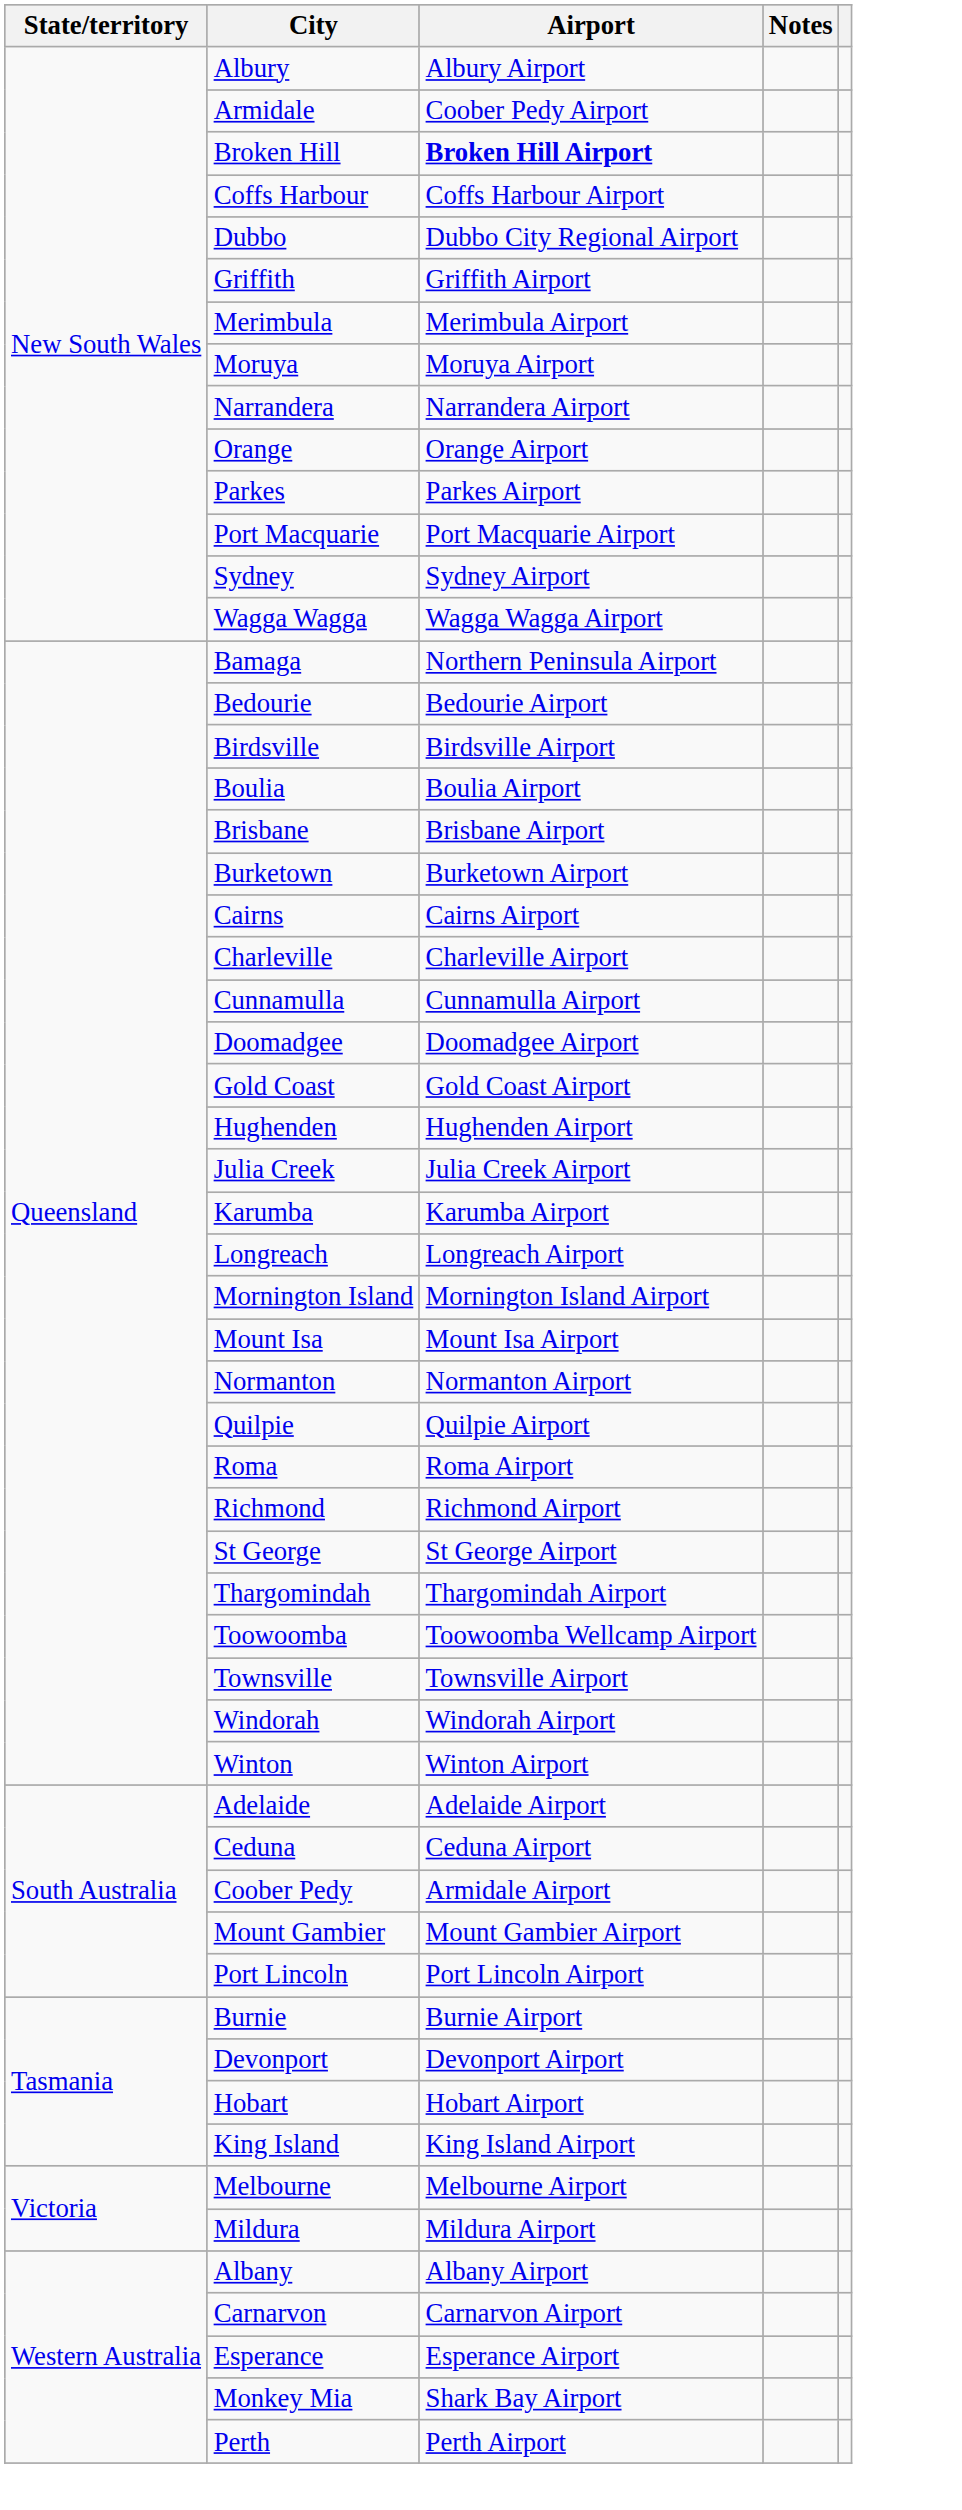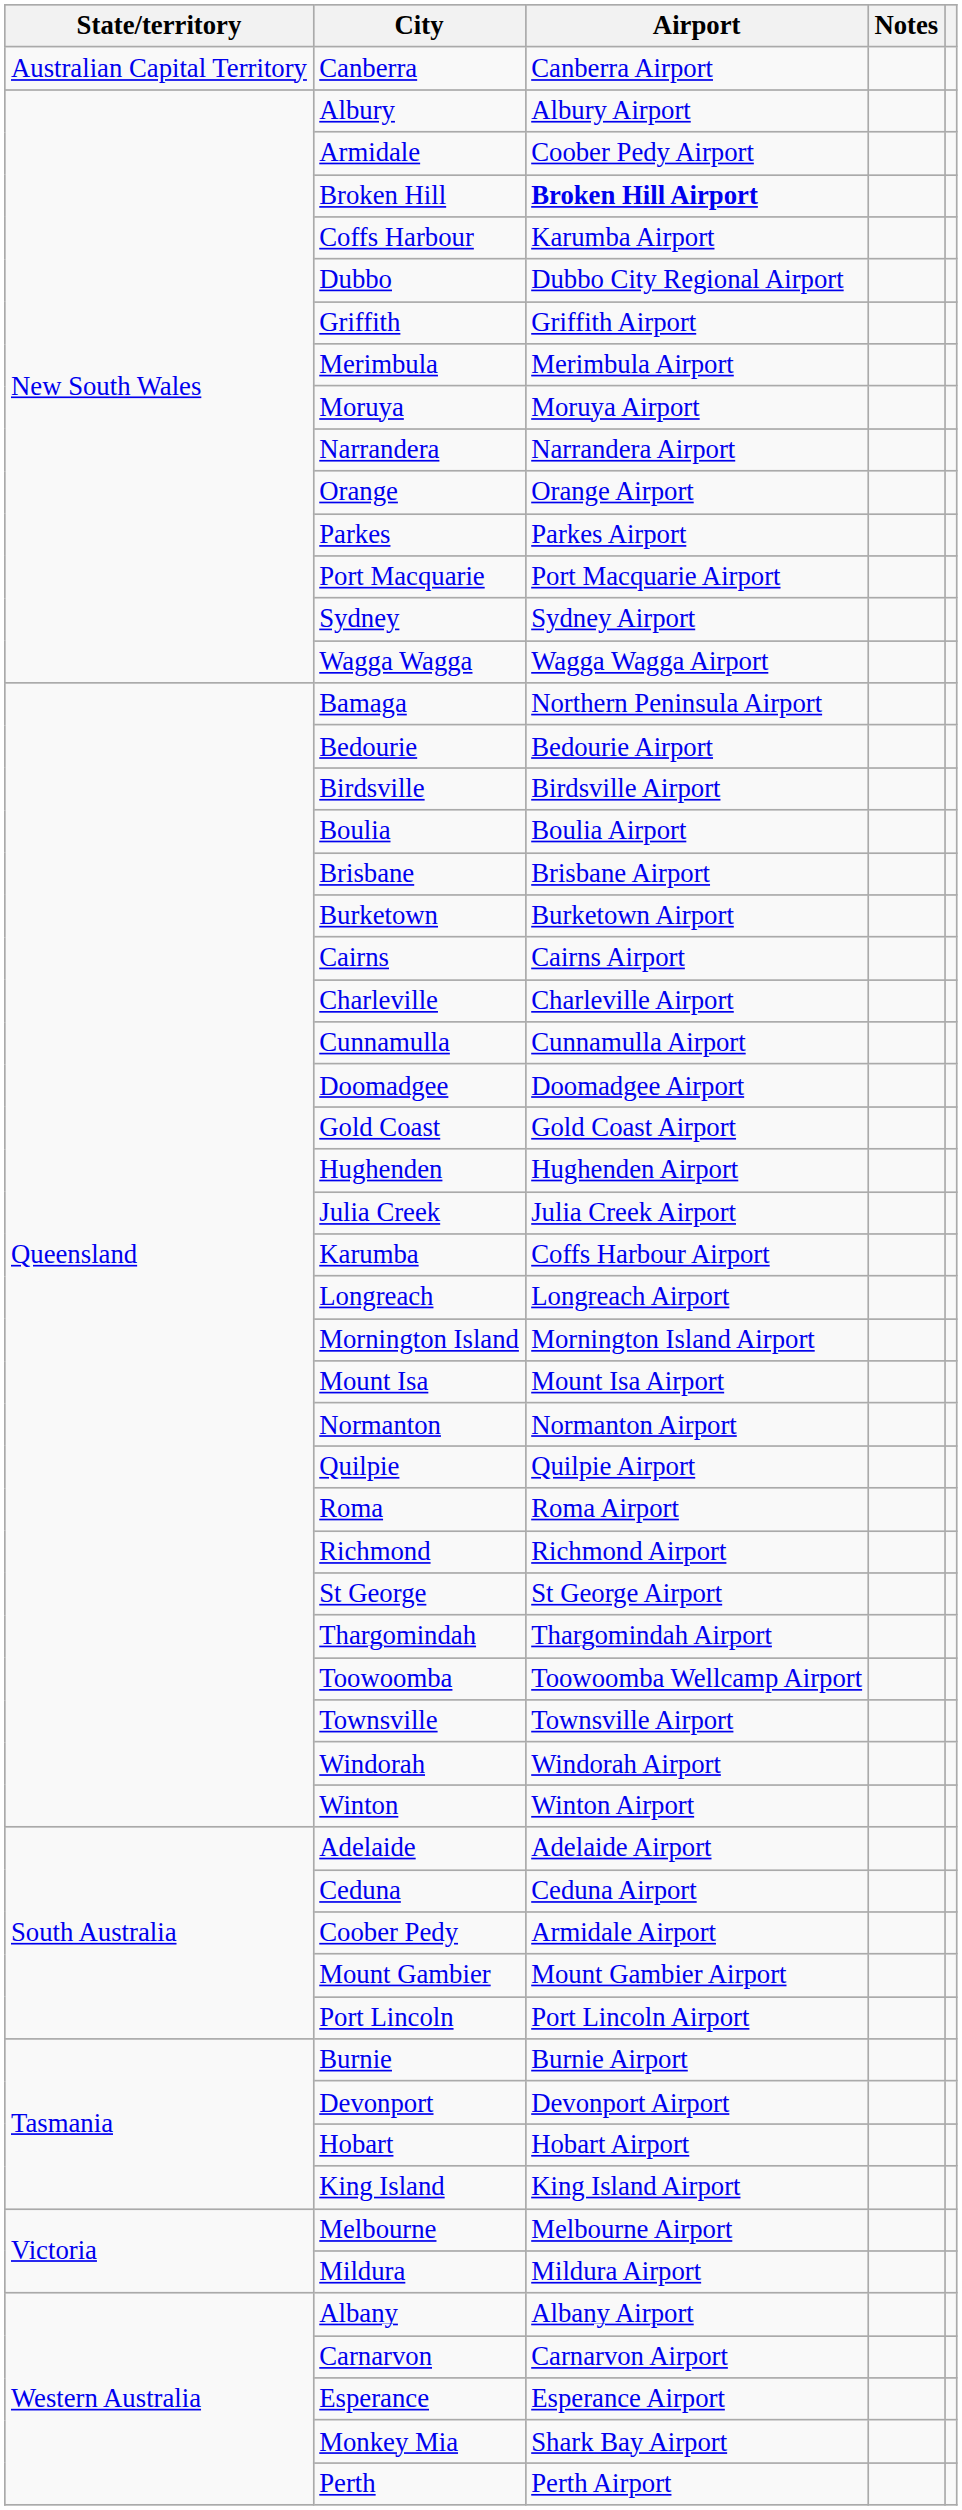+ row: Australian Capital Territory | Canberra | Canberra Airport
Coffs Harbour | Airport: Coffs Harbour Airport -> Karumba Airport
Karumba | Airport: Karumba Airport -> Coffs Harbour Airport
